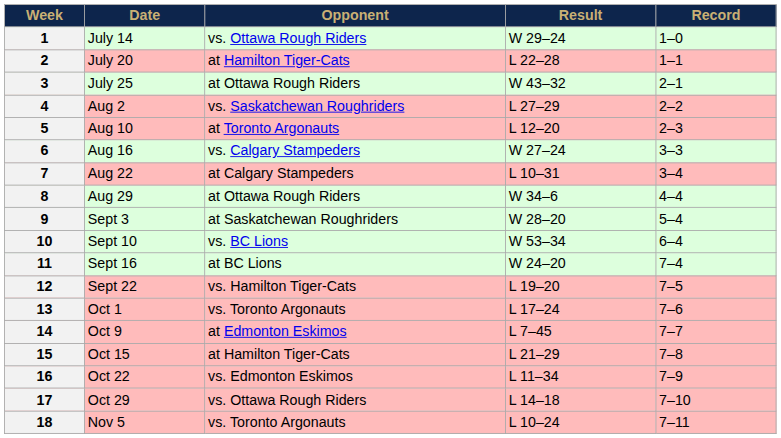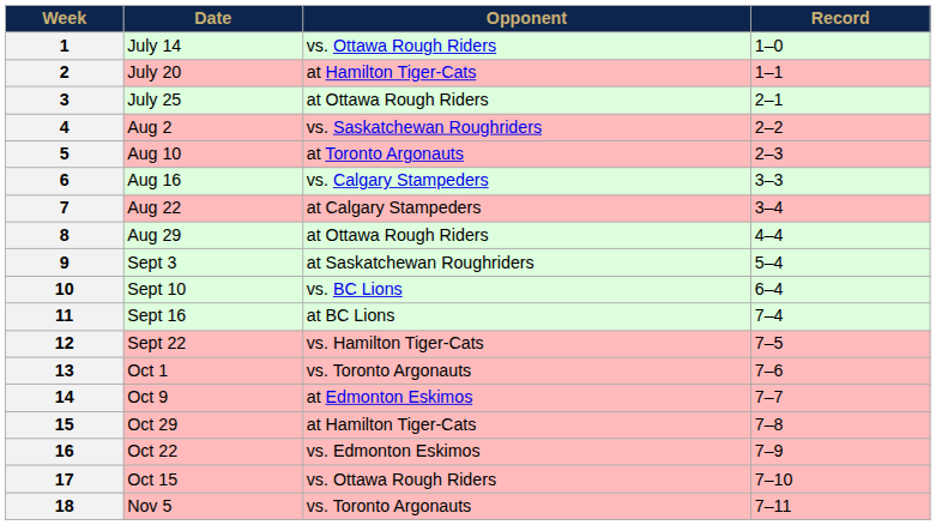- column: Result | W 29–24 | L 22–28 | W 43–32 | L 27–29 | L 12–20 | W 27–24 | L 10–31 | W 34–6 | W 28–20 | W 53–34 | W 24–20 | L 19–20 | L 17–24 | L 7–45 | L 21–29 | L 11–34 | L 14–18 | L 10–24
15 | Date: Oct 15 -> Oct 29
17 | Date: Oct 29 -> Oct 15
